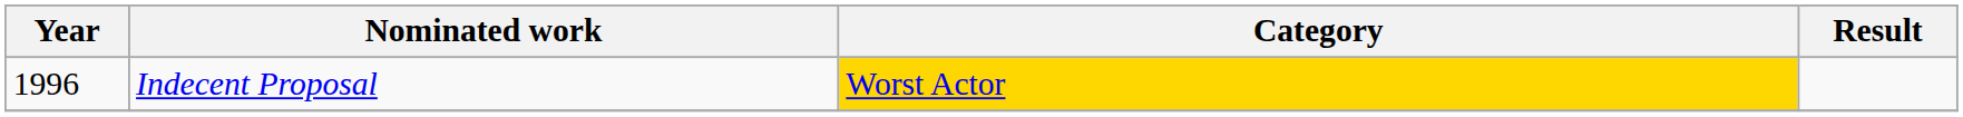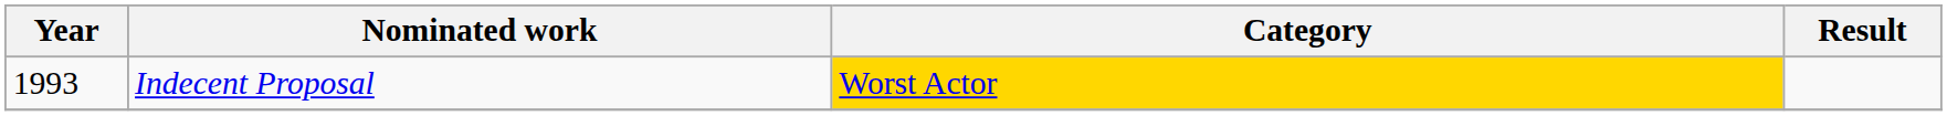Indecent Proposal | Year: 1996 -> 1993
